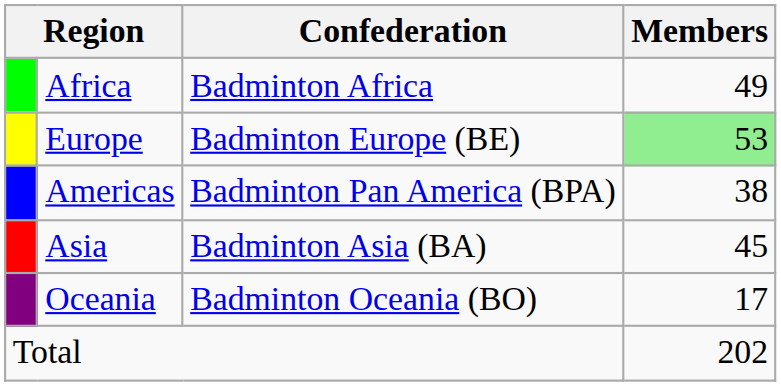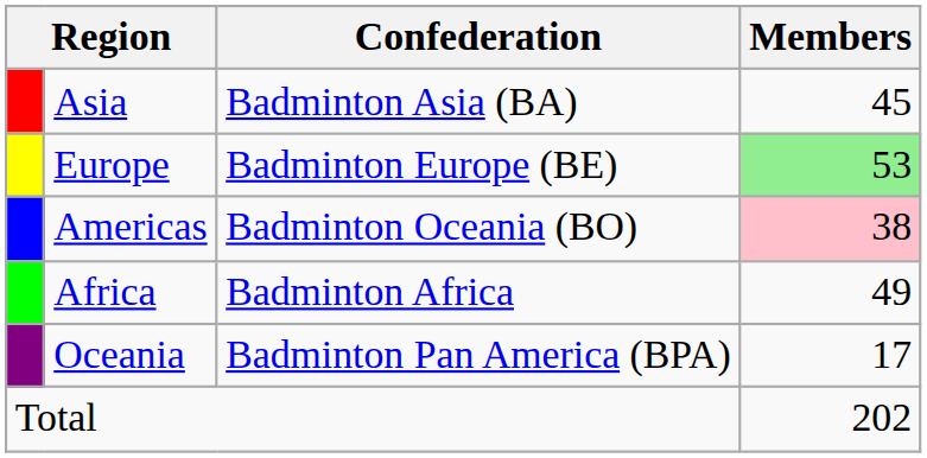rows swapped: Asia <-> Africa
Americas | Confederation: Badminton Pan America (BPA) -> Badminton Oceania (BO)
Americas | Members: no background -> pink background
Oceania | Confederation: Badminton Oceania (BO) -> Badminton Pan America (BPA)
